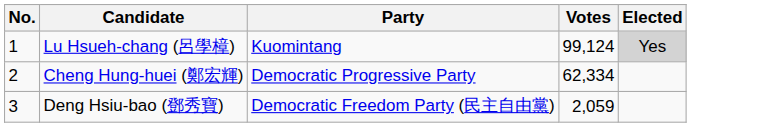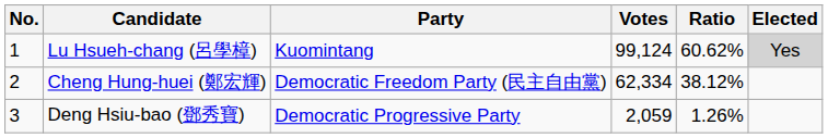+ column: Ratio | 60.62% | 38.12% | 1.26%
Cheng Hung-huei (鄭宏輝) | Party: Democratic Progressive Party -> Democratic Freedom Party (民主自由黨)
Deng Hsiu-bao (鄧秀寶) | Party: Democratic Freedom Party (民主自由黨) -> Democratic Progressive Party
